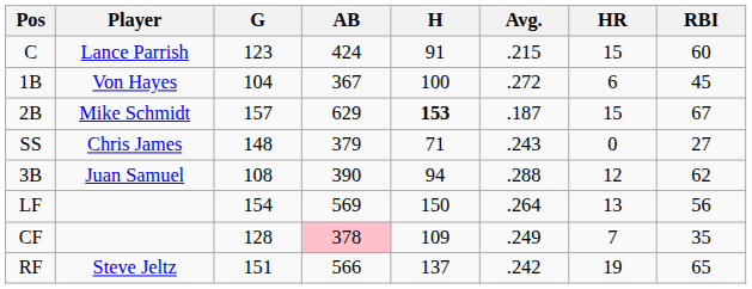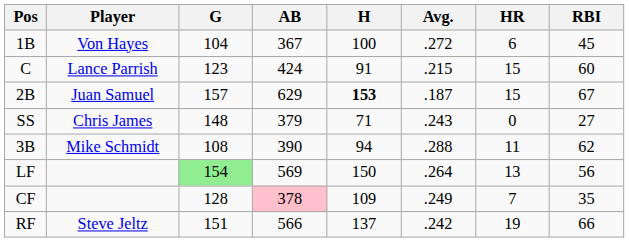rows swapped: C <-> 1B
2B | Player: Mike Schmidt -> Juan Samuel
3B | Player: Juan Samuel -> Mike Schmidt
3B | HR: 12 -> 11
LF | G: no background -> lightgreen background
RF | RBI: 65 -> 66
